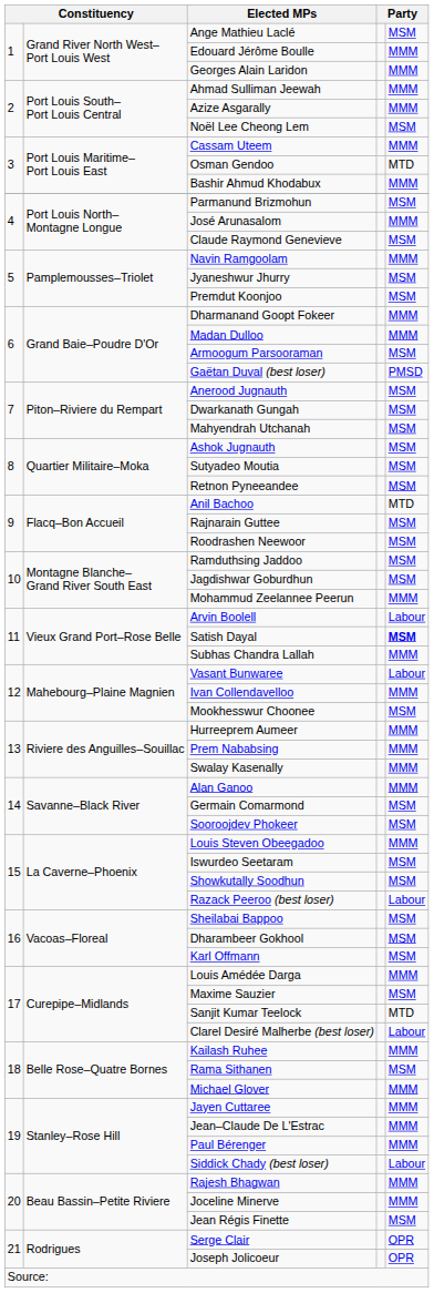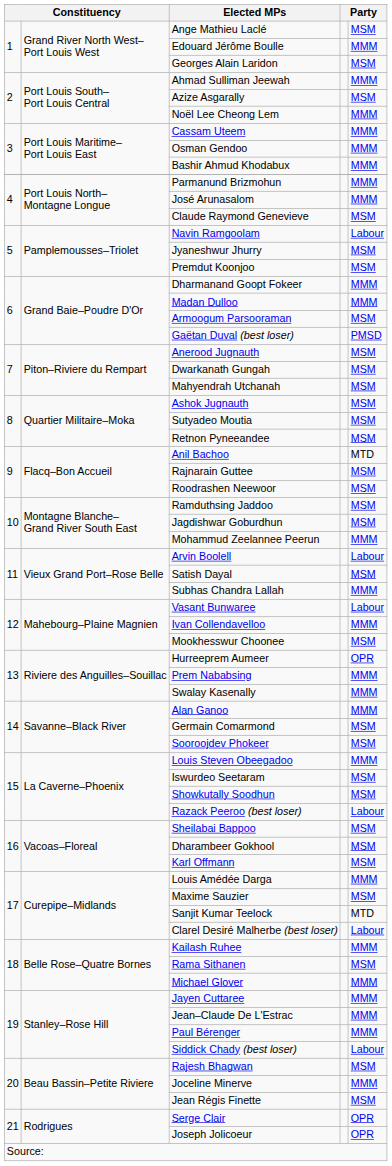Georges Alain Laridon | column 5: MMM -> MSM
Azize Asgarally | column 5: MMM -> MSM
Noël Lee Cheong Lem | column 5: MSM -> MMM
Osman Gendoo | column 5: MTD -> MMM
Parmanund Brizmohun | column 5: MSM -> MMM
Navin Ramgoolam | column 5: MMM -> Labour
Satish Dayal | column 5: bold -> normal
Hurreeprem Aumeer | column 5: MMM -> OPR
Rajesh Bhagwan | column 5: MMM -> MSM
